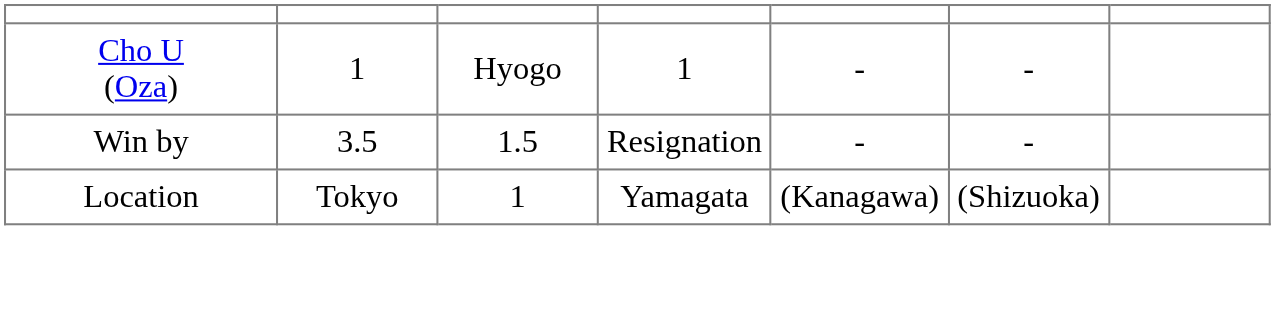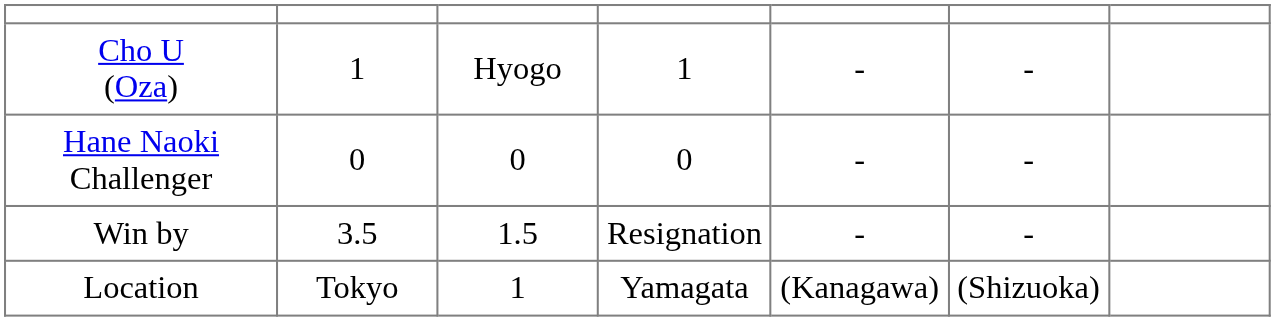+ row: Hane Naoki Challenger | 0 | 0 | 0 | - | -
